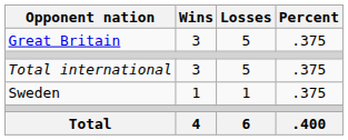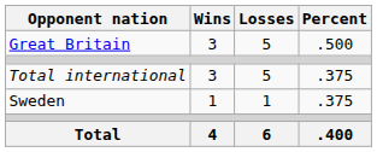Great Britain | Percent: .375 -> .500
